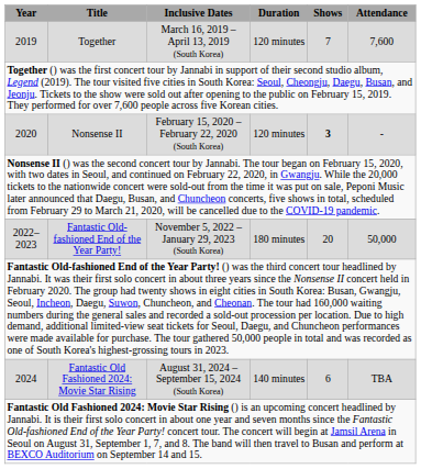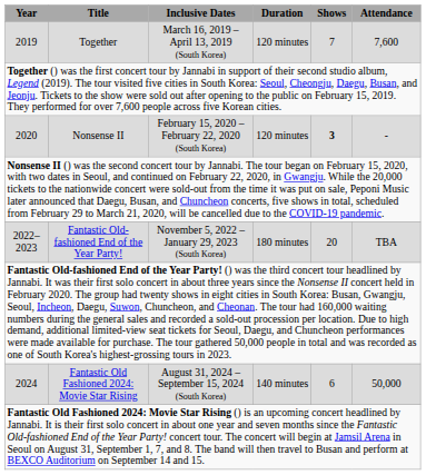2022–2023 | Attendance: 50,000 -> TBA
2024 | Attendance: TBA -> 50,000
